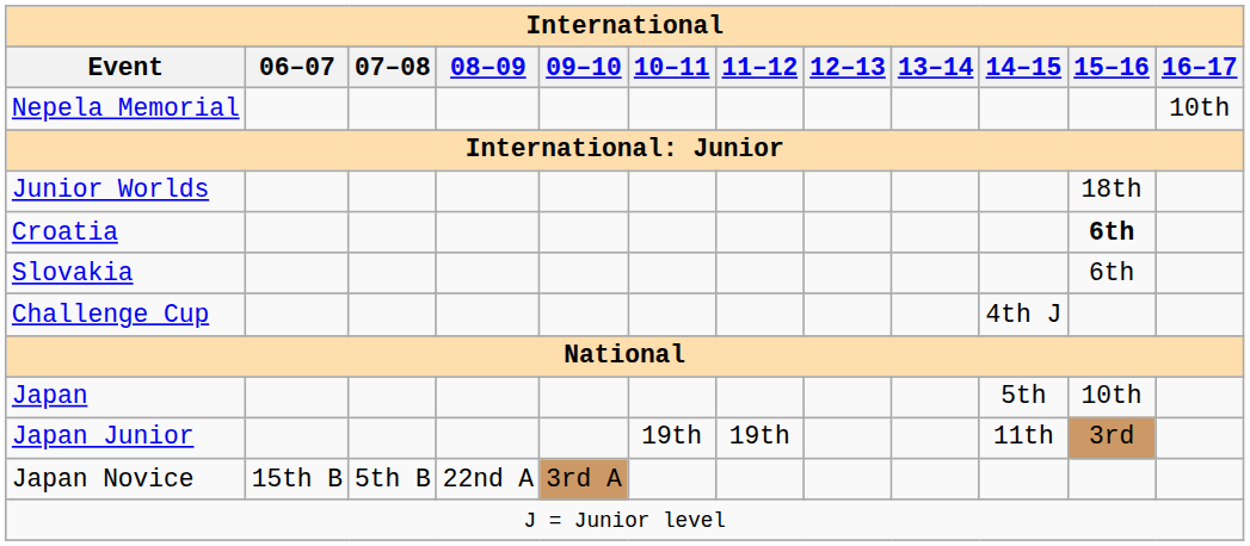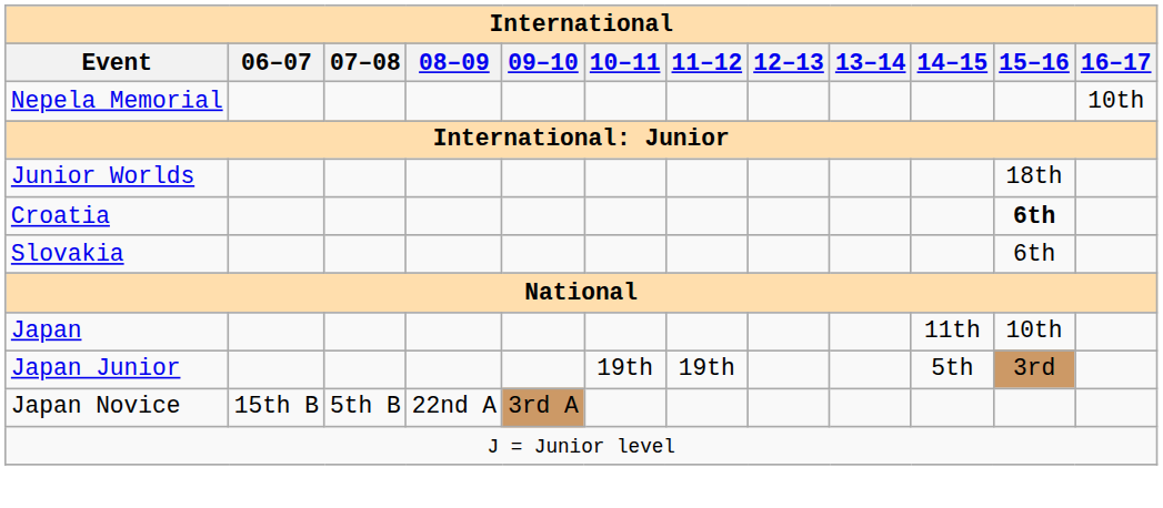- row: Challenge Cup | 4th J
Japan | 14–15: 5th -> 11th
Japan Junior | 14–15: 11th -> 5th
